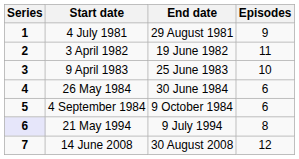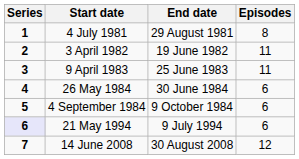4 July 1981 | Episodes: 9 -> 8
9 April 1983 | Episodes: 10 -> 11
21 May 1994 | Episodes: 8 -> 6
